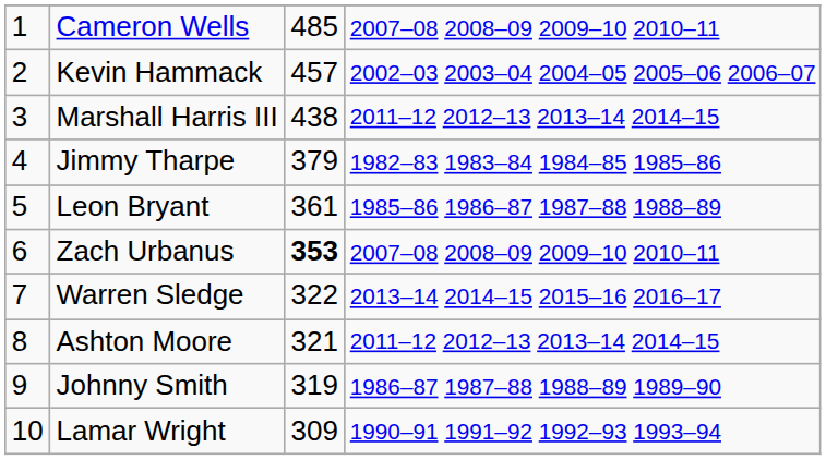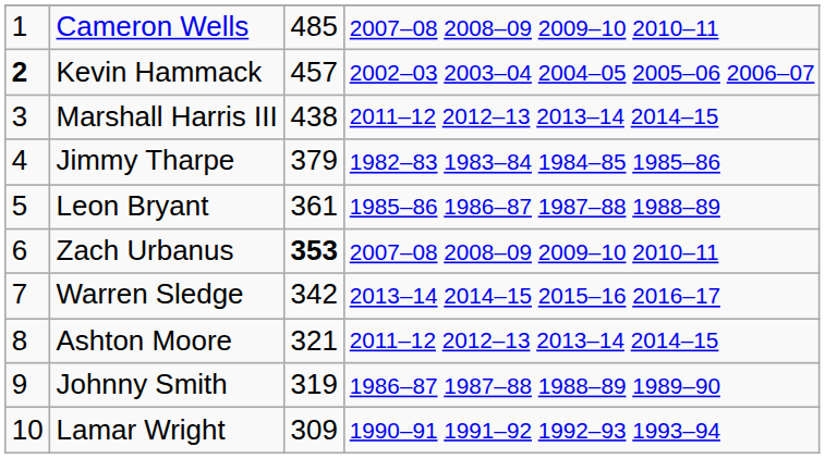Kevin Hammack | column 1: normal -> bold
Warren Sledge | column 3: 322 -> 342
